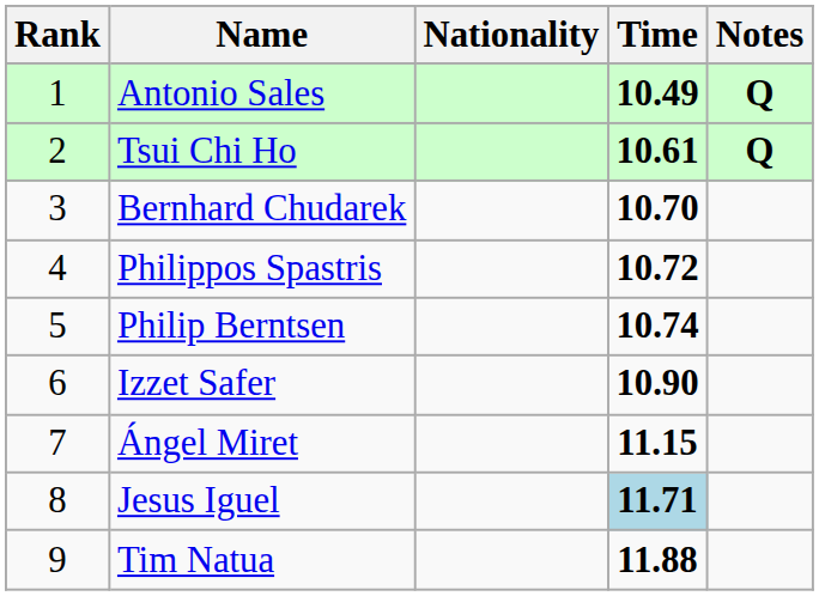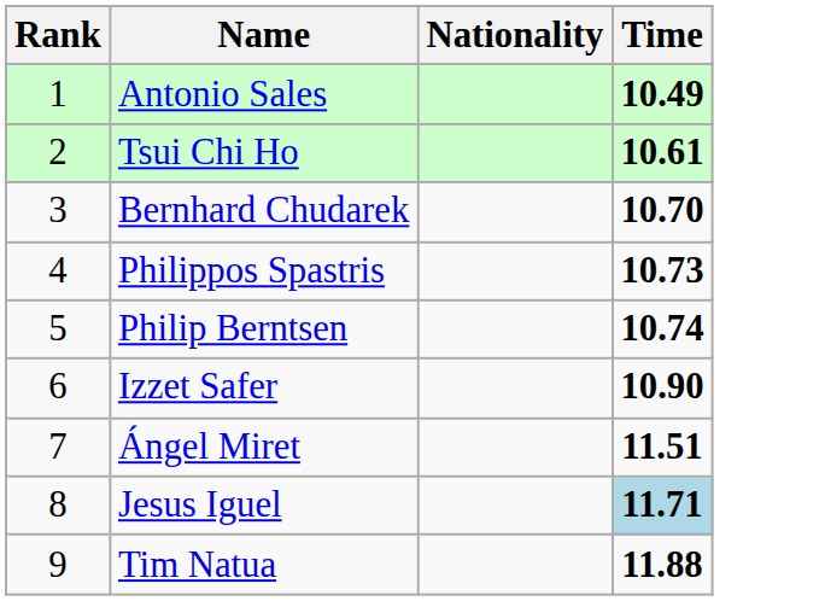- column: Notes | Q | Q
Philippos Spastris | Time: 10.72 -> 10.73
Ángel Miret | Time: 11.15 -> 11.51
